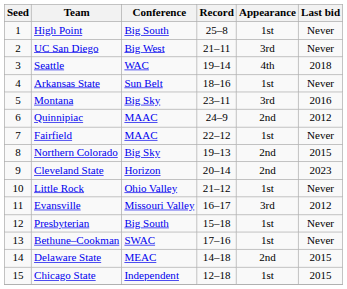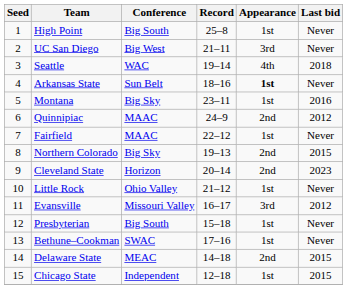Arkansas State | Appearance: normal -> bold
Montana | Appearance: 3rd -> 1st
